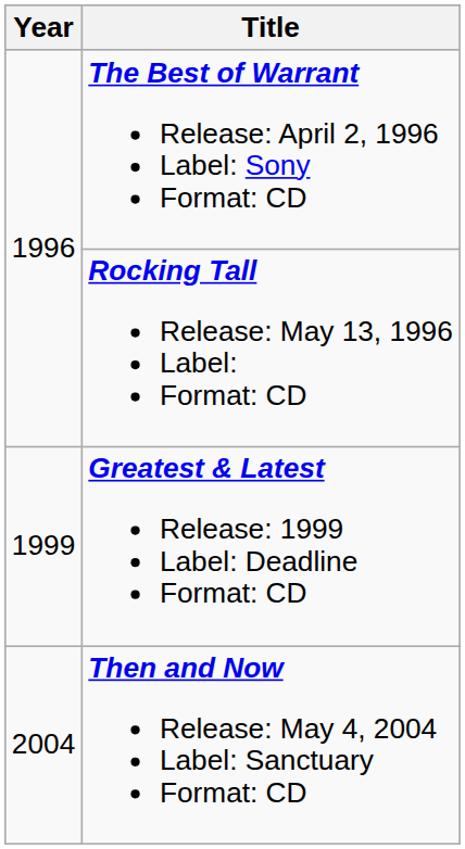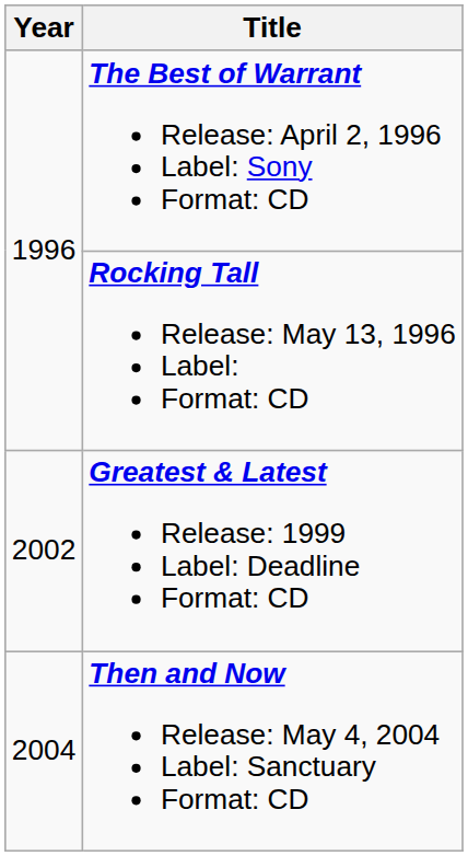Greatest & Latest Release: 1999 Label: Deadline Format: CD | Year: 1999 -> 2002
